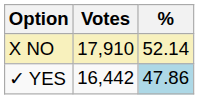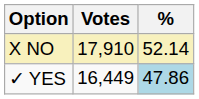✓ YES | Votes: 16,442 -> 16,449
